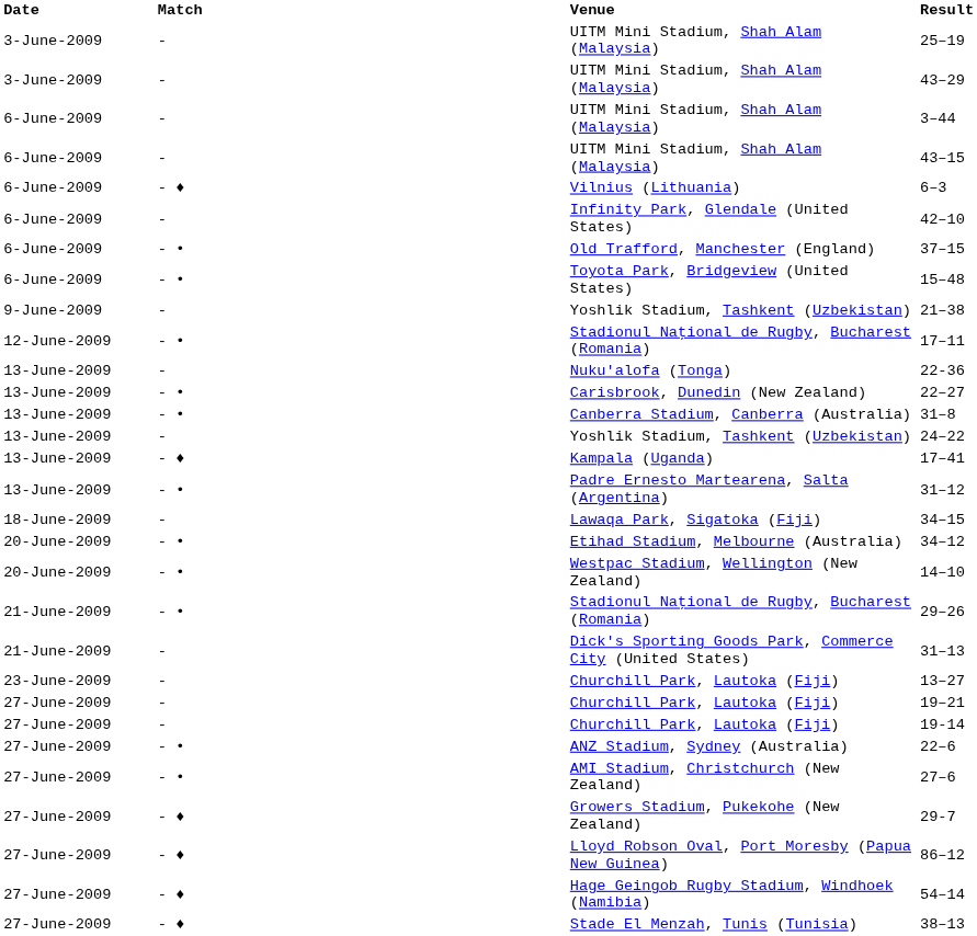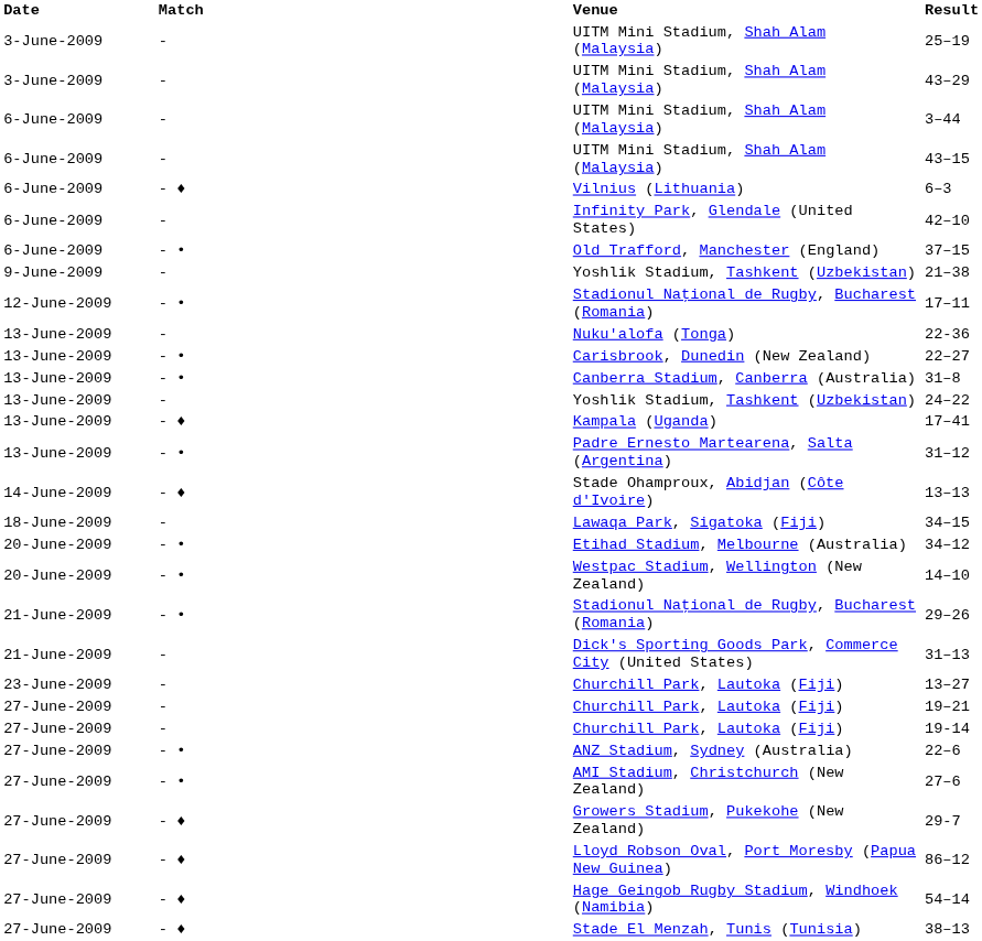- row: 6-June-2009 | - • | Toyota Park, Bridgeview (United States) | 15–48
+ row: 14-June-2009 | - ♦ | Stade Ohamproux, Abidjan (Côte d'Ivoire) | 13–13
